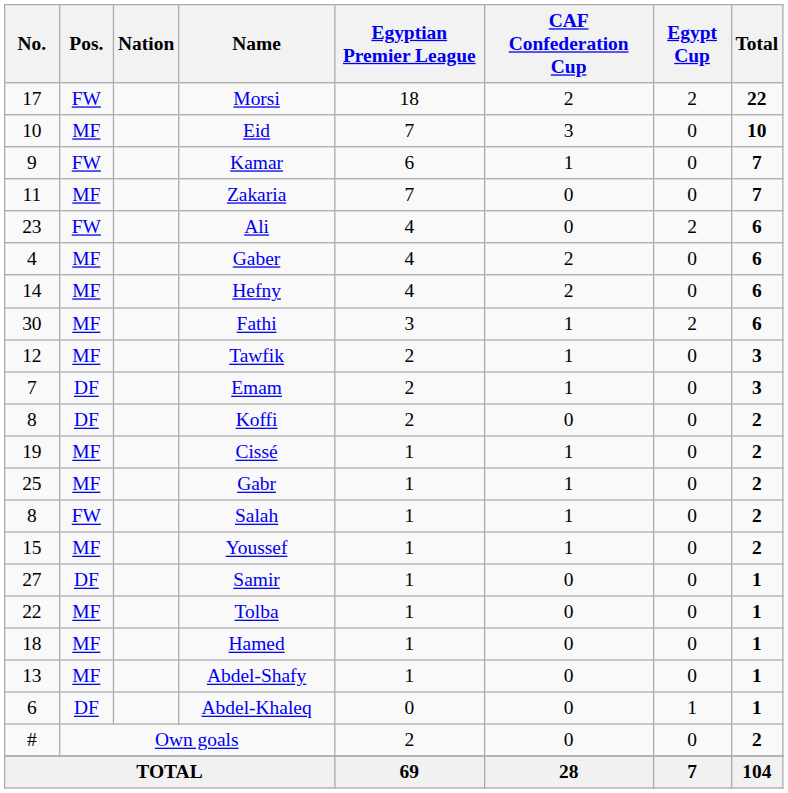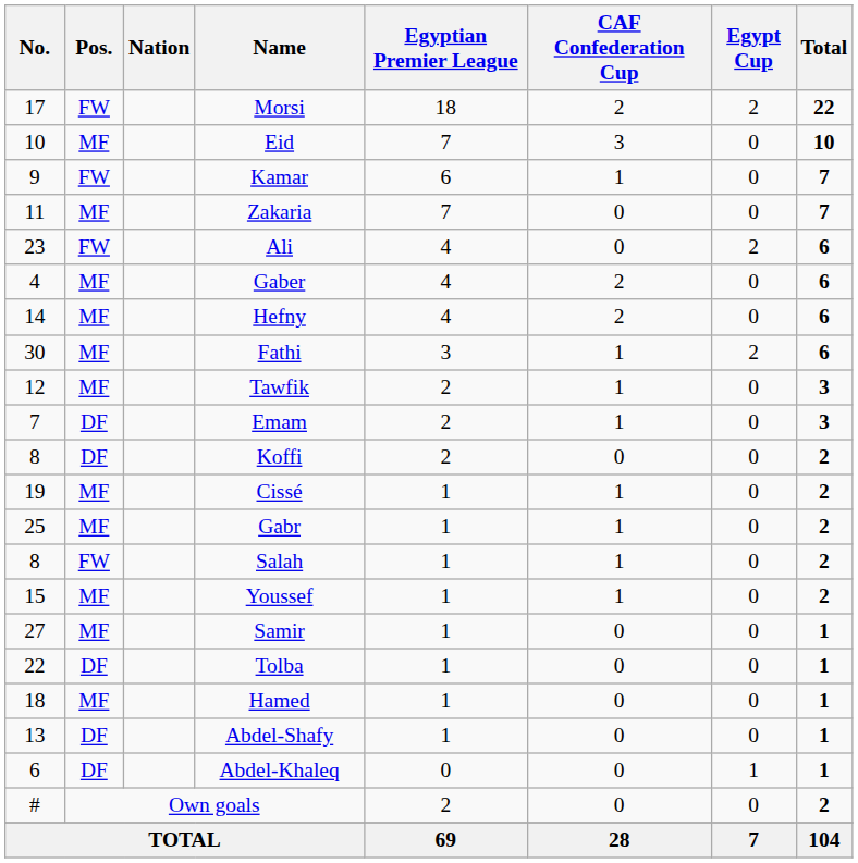Samir | Pos.: DF -> MF
Tolba | Pos.: MF -> DF
Abdel-Shafy | Pos.: MF -> DF
